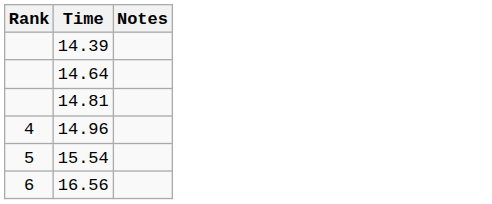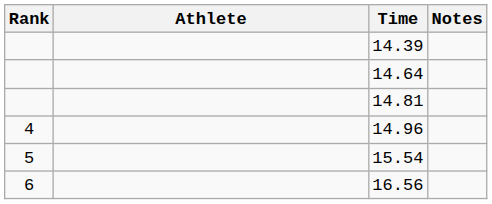+ column: Athlete
